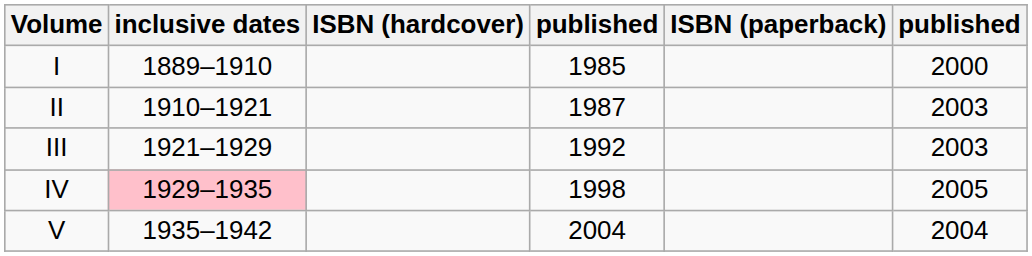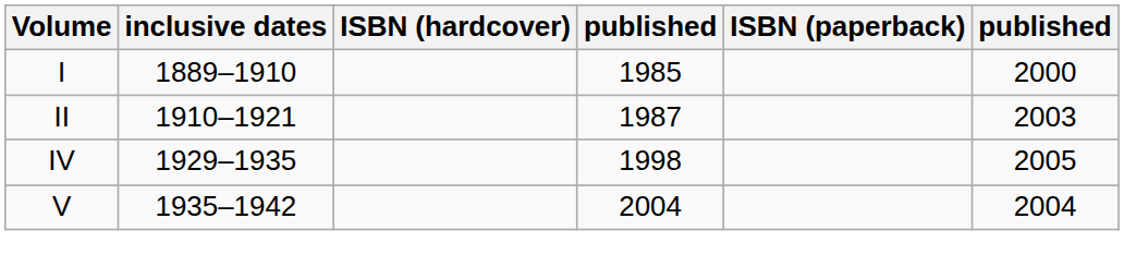- row: III | 1921–1929 | 1992 | 2003
IV | inclusive dates: pink background -> no background
